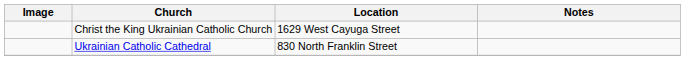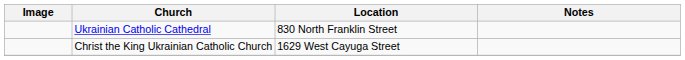rows swapped: Christ the King Ukrainian Catholic Church <-> Ukrainian Catholic Cathedral
